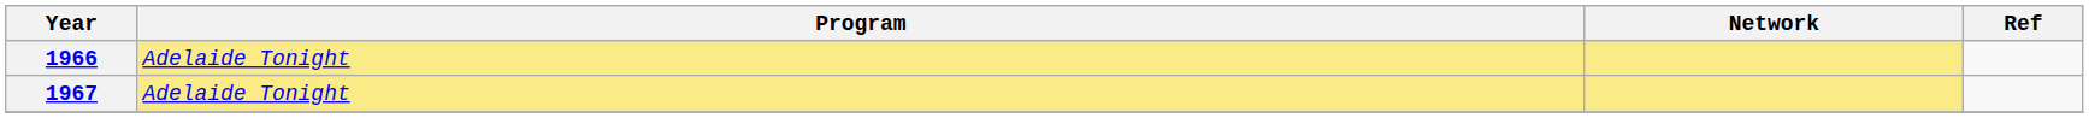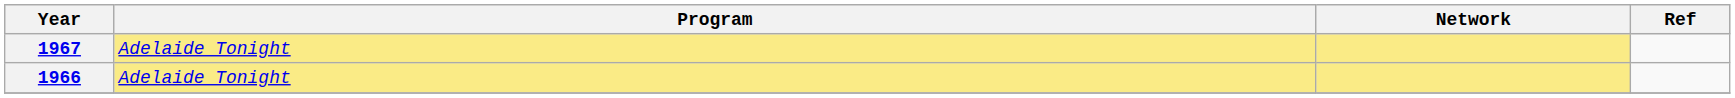rows swapped: 1966 <-> 1967
